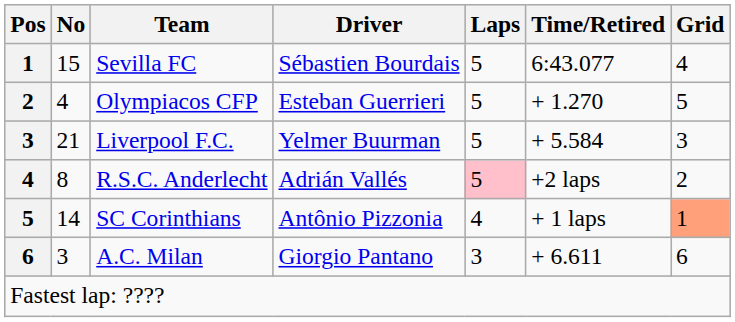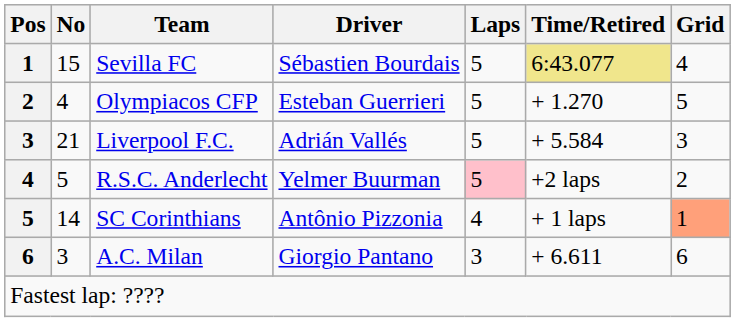Sevilla FC | Time/Retired: no background -> khaki background
Liverpool F.C. | Driver: Yelmer Buurman -> Adrián Vallés
R.S.C. Anderlecht | No: 8 -> 5
R.S.C. Anderlecht | Driver: Adrián Vallés -> Yelmer Buurman
